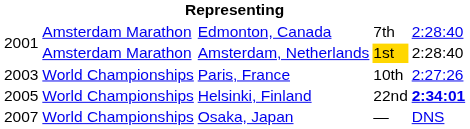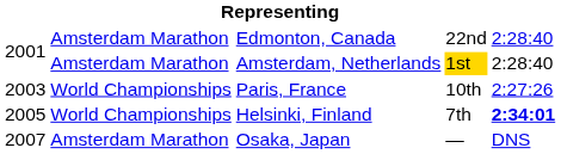Edmonton, Canada | column 4: 7th -> 22nd
Helsinki, Finland | column 4: 22nd -> 7th
Osaka, Japan | column 2: World Championships -> Amsterdam Marathon
